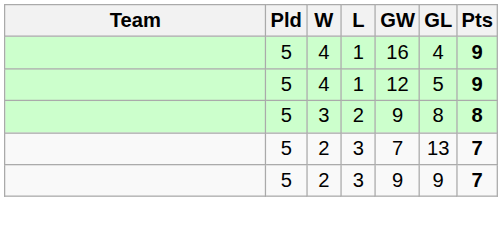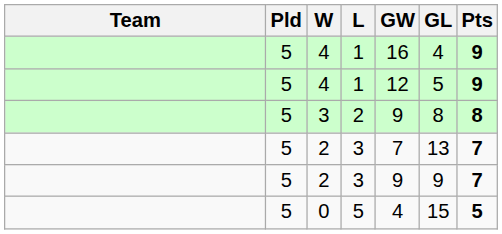+ row: 5 | 0 | 5 | 4 | 15 | 5
